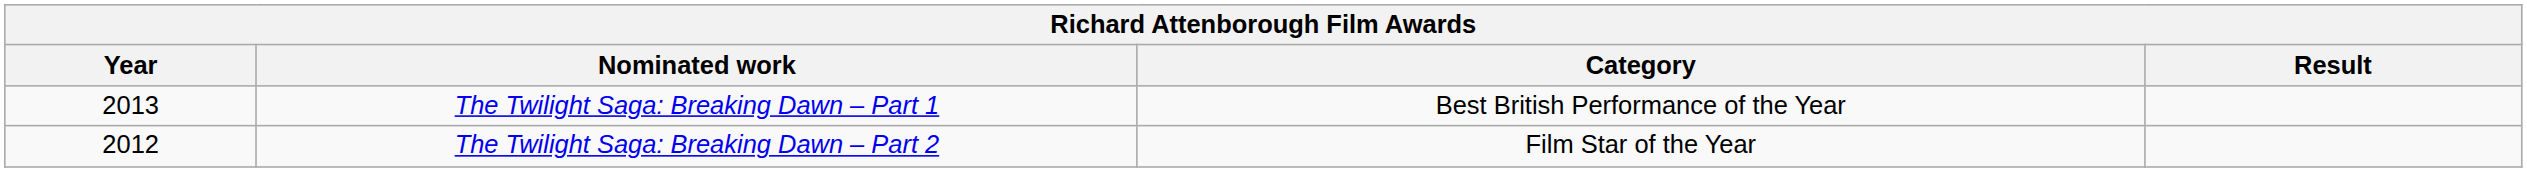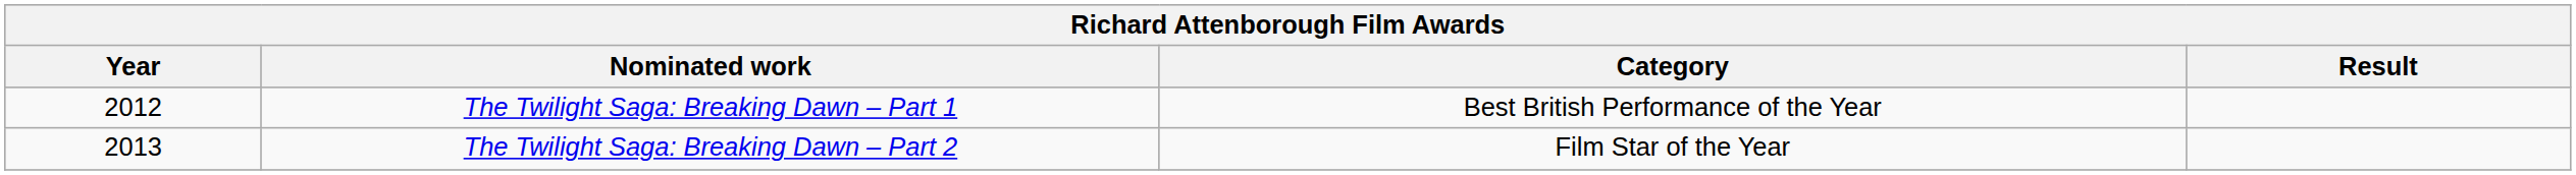The Twilight Saga: Breaking Dawn – Part 1 | Year: 2013 -> 2012
The Twilight Saga: Breaking Dawn – Part 2 | Year: 2012 -> 2013
